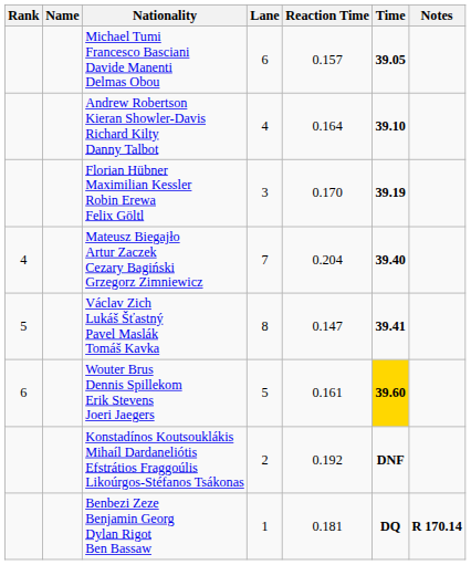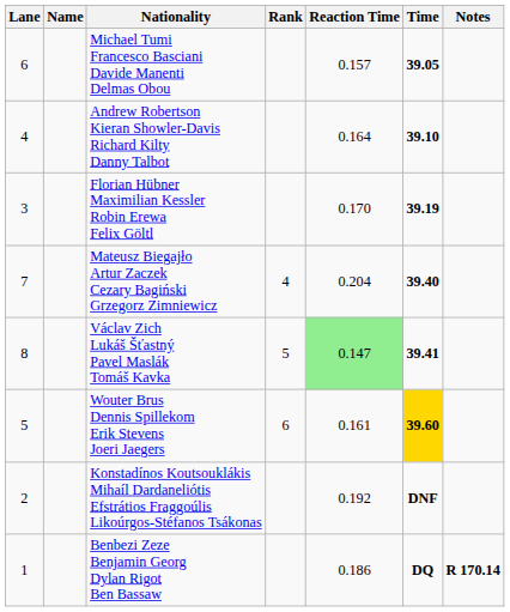columns swapped: Rank <-> Lane
Václav Zich Lukáš Šťastný Pavel Maslák Tomáš Kavka | Reaction Time: no background -> lightgreen background
Benbezi Zeze Benjamin Georg Dylan Rigot Ben Bassaw | Reaction Time: 0.181 -> 0.186
